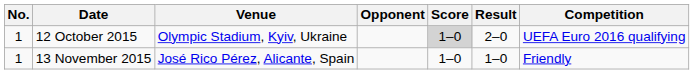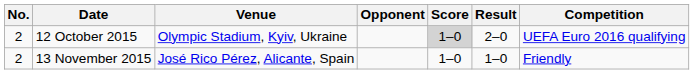12 October 2015 | No.: 1 -> 2
13 November 2015 | No.: 1 -> 2
